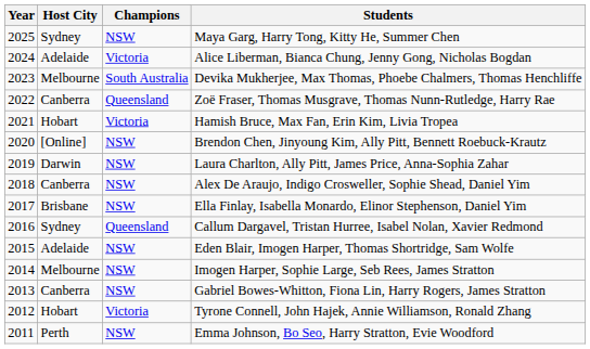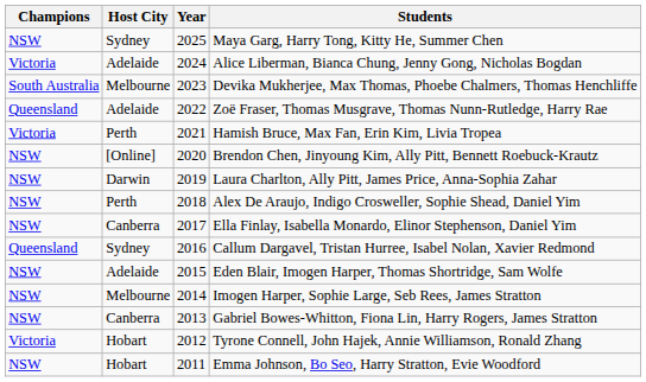columns swapped: Year <-> Champions
Zoë Fraser, Thomas Musgrave, Thomas Nunn-Rutledge, Harry Rae | Host City: Canberra -> Adelaide
Hamish Bruce, Max Fan, Erin Kim, Livia Tropea | Host City: Hobart -> Perth
Alex De Araujo, Indigo Crosweller, Sophie Shead, Daniel Yim | Host City: Canberra -> Perth
Ella Finlay, Isabella Monardo, Elinor Stephenson, Daniel Yim | Host City: Brisbane -> Canberra
Emma Johnson, Bo Seo, Harry Stratton, Evie Woodford | Host City: Perth -> Hobart
